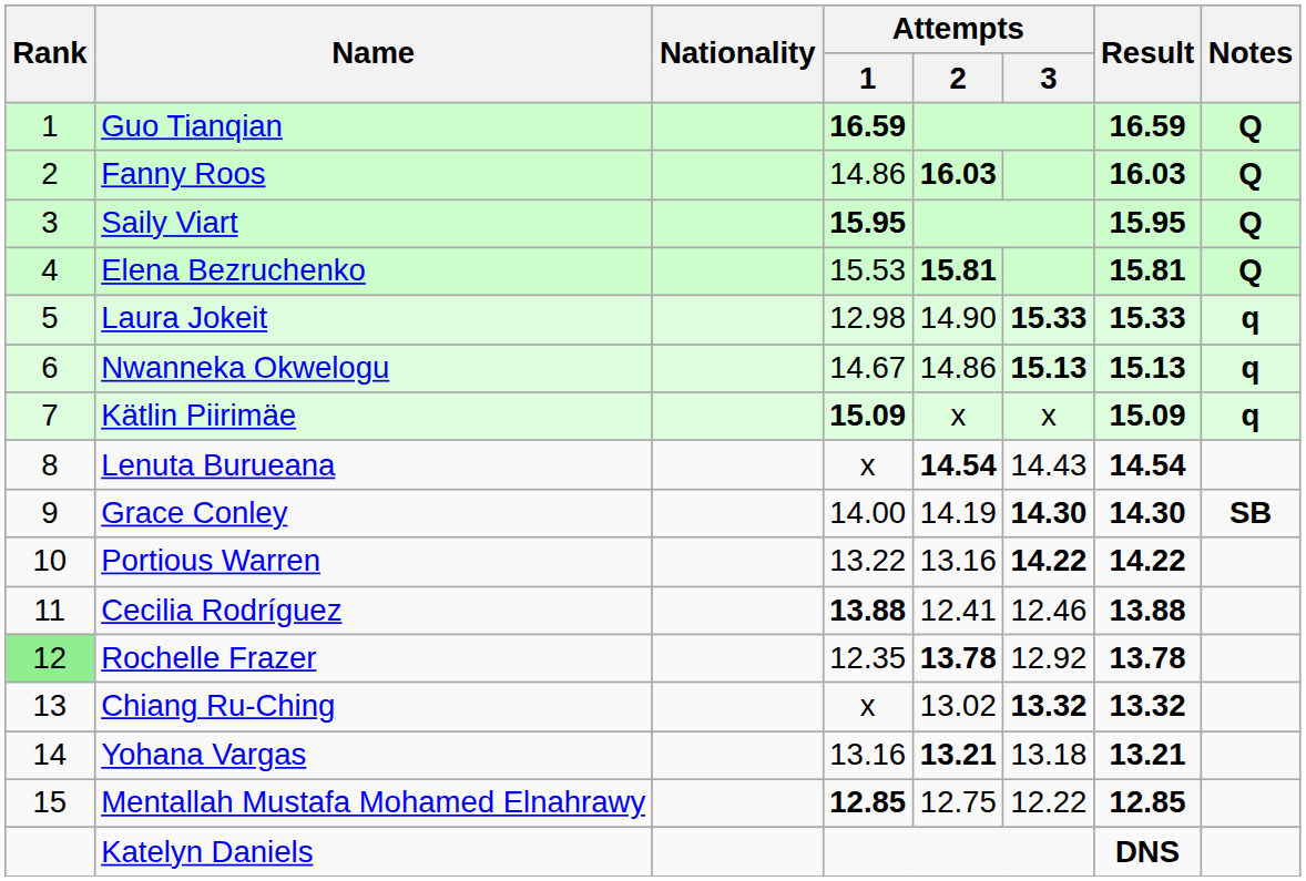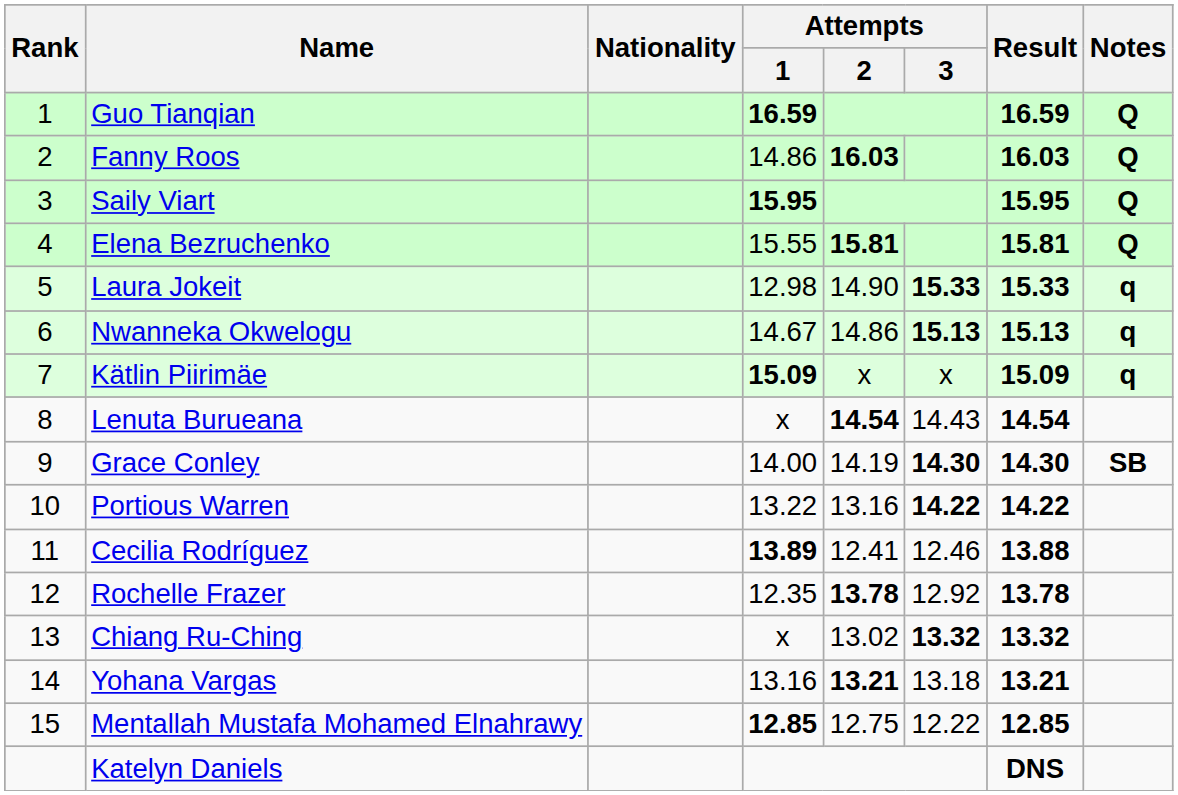Elena Bezruchenko | Attempts / 1: 15.53 -> 15.55
Cecilia Rodríguez | Attempts / 1: 13.88 -> 13.89
Rochelle Frazer | Rank: lightgreen background -> no background
